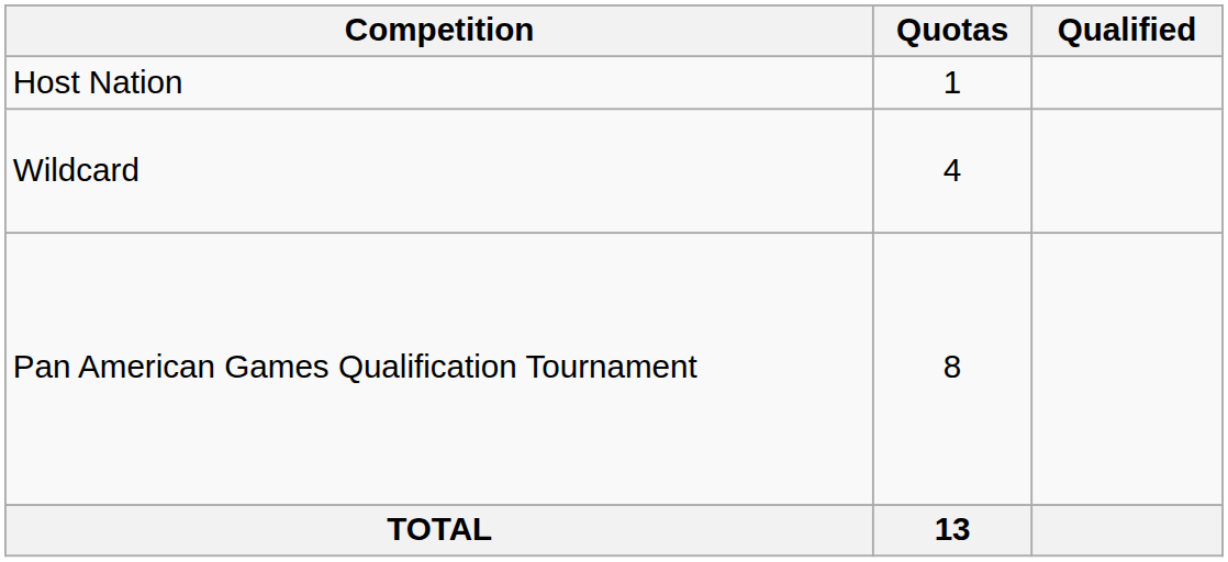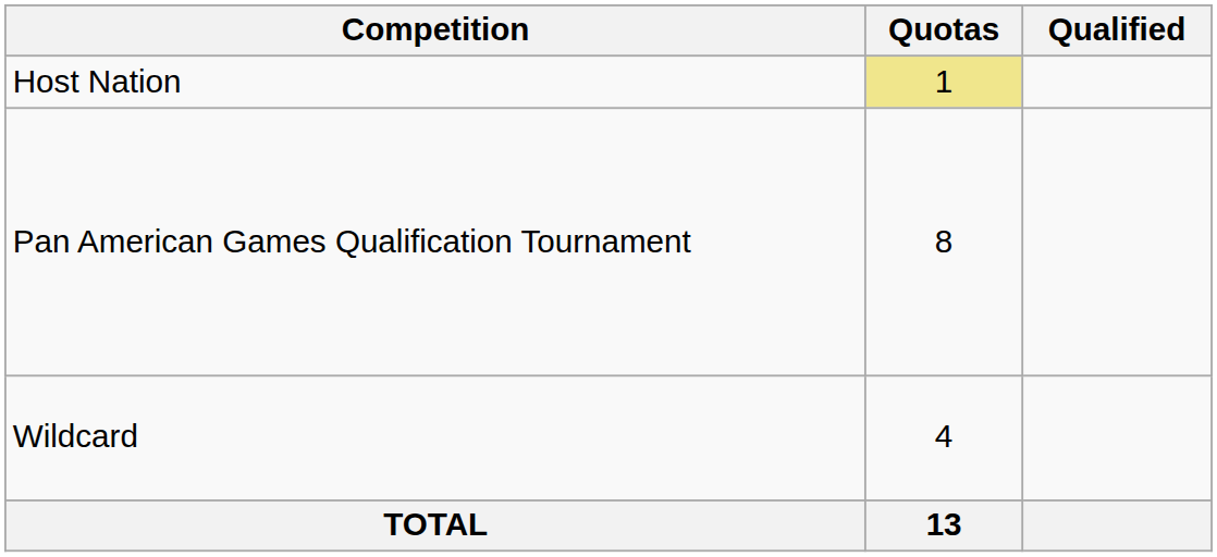Host Nation | Quotas: no background -> khaki background
rows swapped: Pan American Games Qualification Tournament <-> Wildcard
